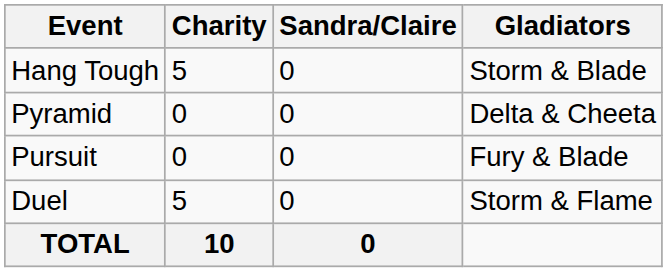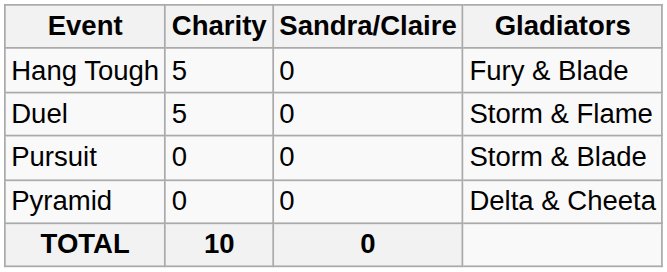Hang Tough | Gladiators: Storm & Blade -> Fury & Blade
rows swapped: Pyramid <-> Duel
Pursuit | Gladiators: Fury & Blade -> Storm & Blade
